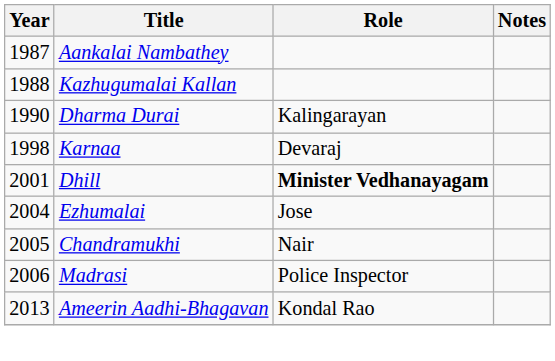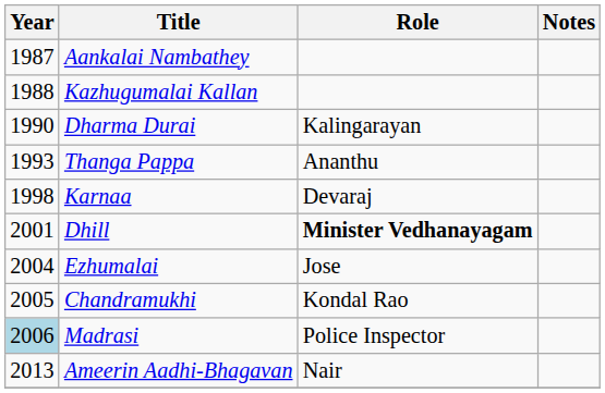+ row: 1993 | Thanga Pappa | Ananthu
Chandramukhi | Role: Nair -> Kondal Rao
Madrasi | Year: no background -> lightblue background
Ameerin Aadhi-Bhagavan | Role: Kondal Rao -> Nair
